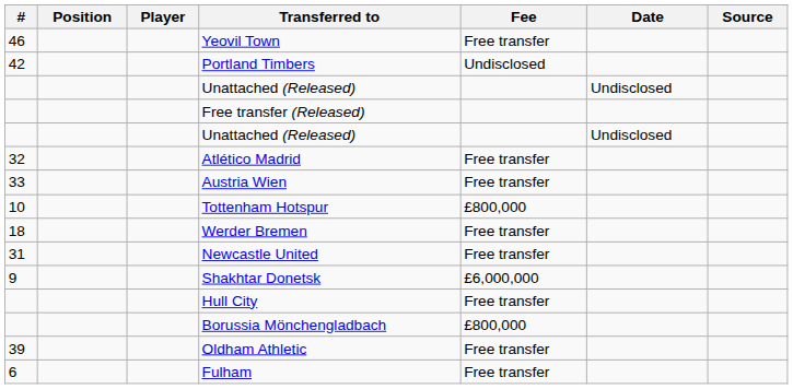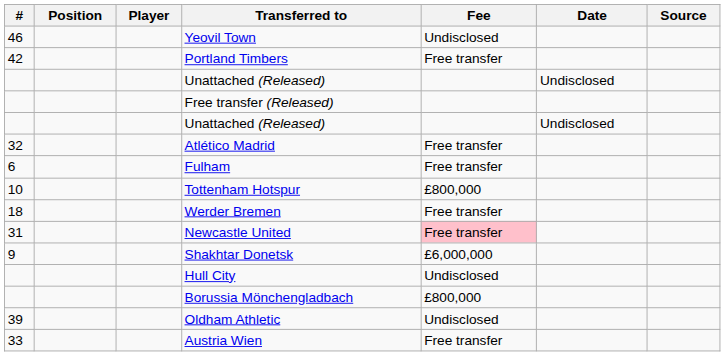Yeovil Town | Fee: Free transfer -> Undisclosed
Portland Timbers | Fee: Undisclosed -> Free transfer
rows swapped: Fulham <-> Austria Wien
Newcastle United | Fee: no background -> pink background
Hull City | Fee: Free transfer -> Undisclosed
Oldham Athletic | Fee: Free transfer -> Undisclosed
